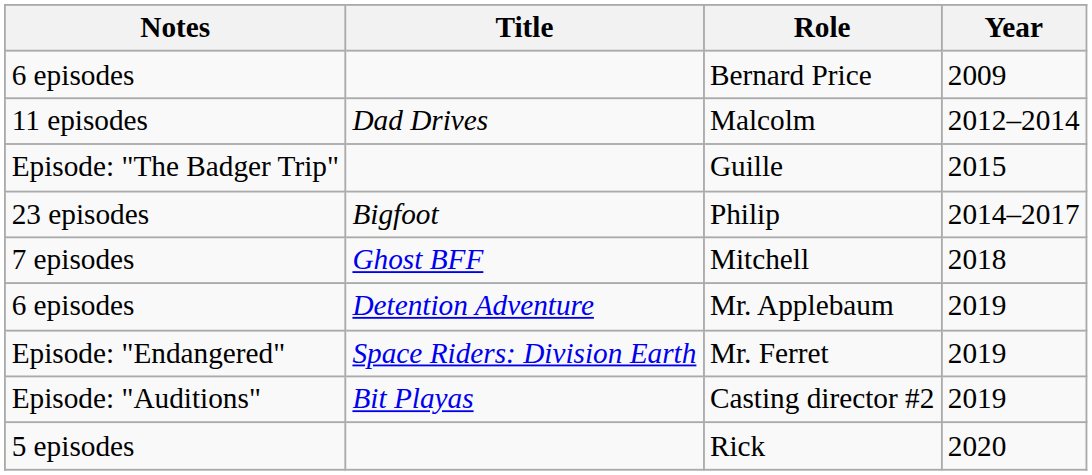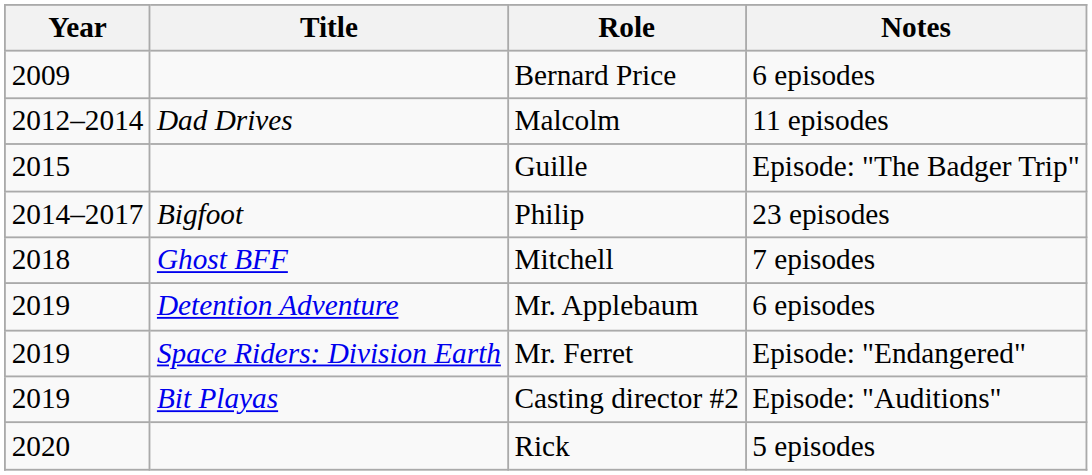columns swapped: Year <-> Notes
